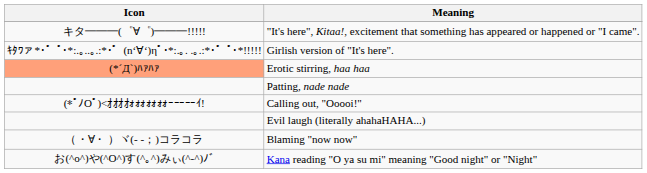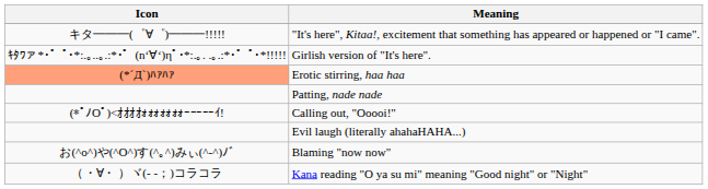Blaming "now now" | Icon: （・∀・ ）ヾ(- -；)コラコラ -> お(^o^)や(^O^)す(^｡^)みぃ(^-^)ﾉﾞ
Kana reading "O ya su mi" meaning "Good night" or "Night" | Icon: お(^o^)や(^O^)す(^｡^)みぃ(^-^)ﾉﾞ -> （・∀・ ）ヾ(- -；)コラコラ
